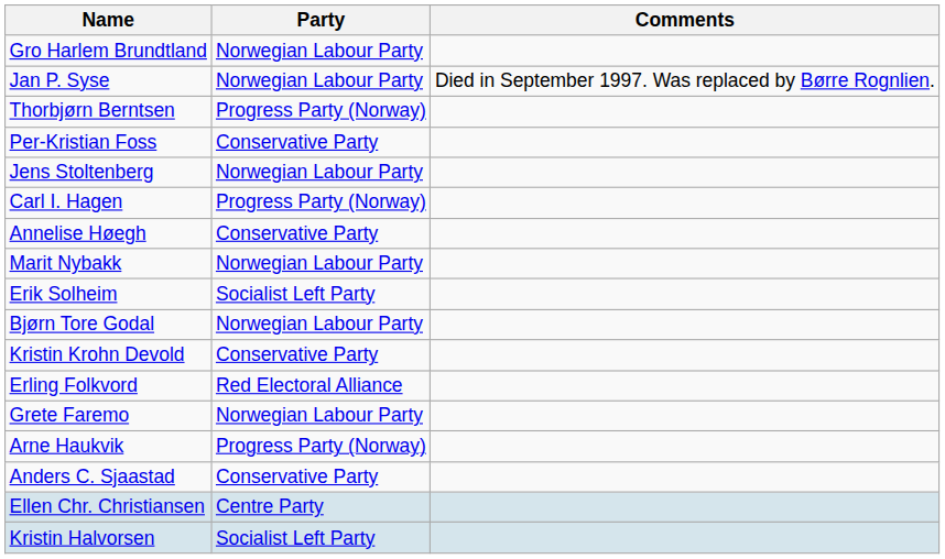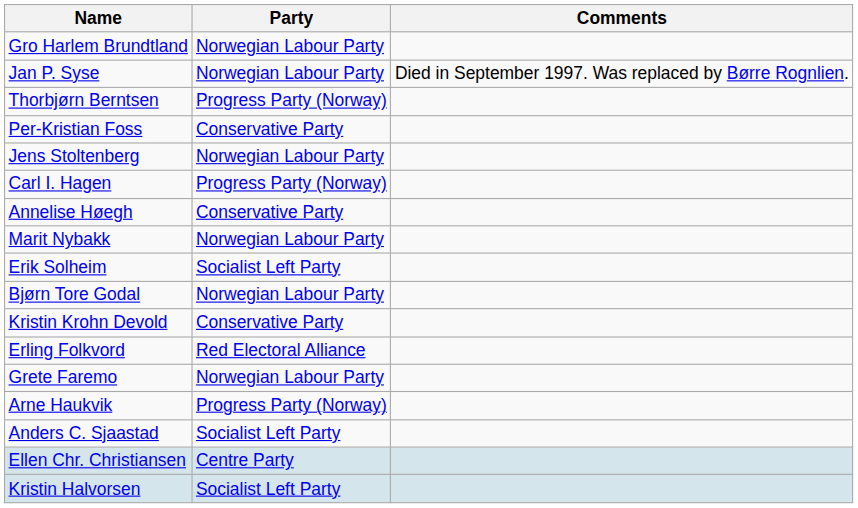Anders C. Sjaastad | Party: Conservative Party -> Socialist Left Party
